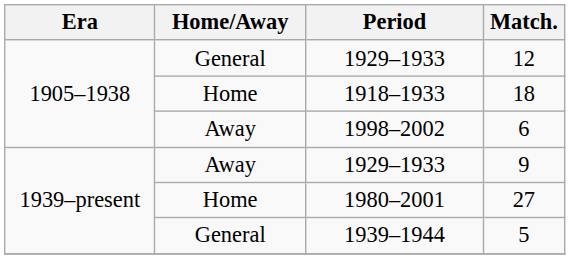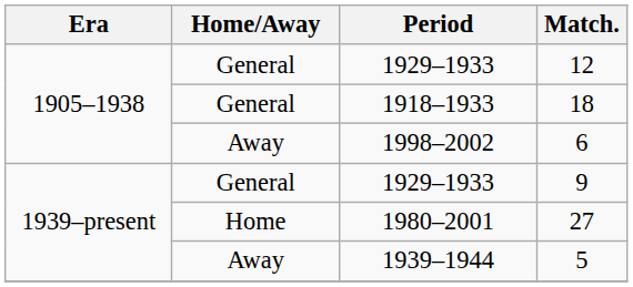18 | Home/Away: Home -> General
9 | Home/Away: Away -> General
5 | Home/Away: General -> Away
